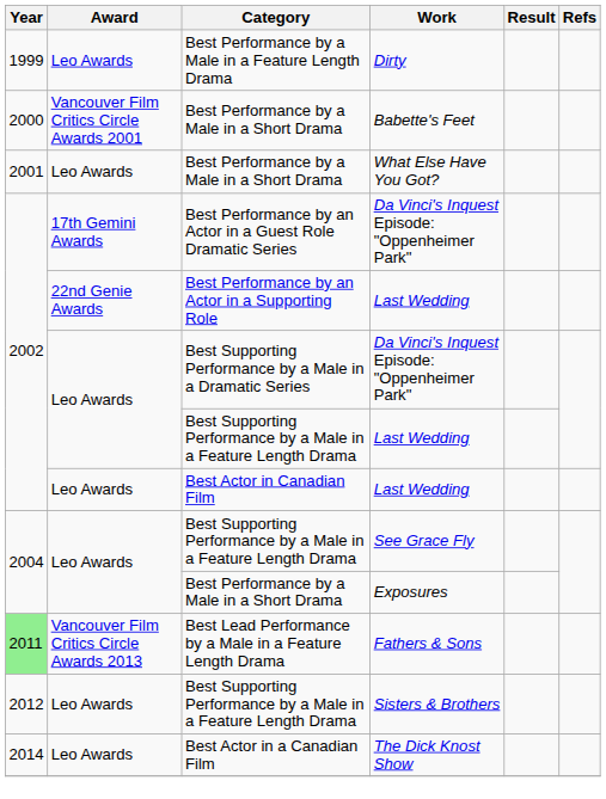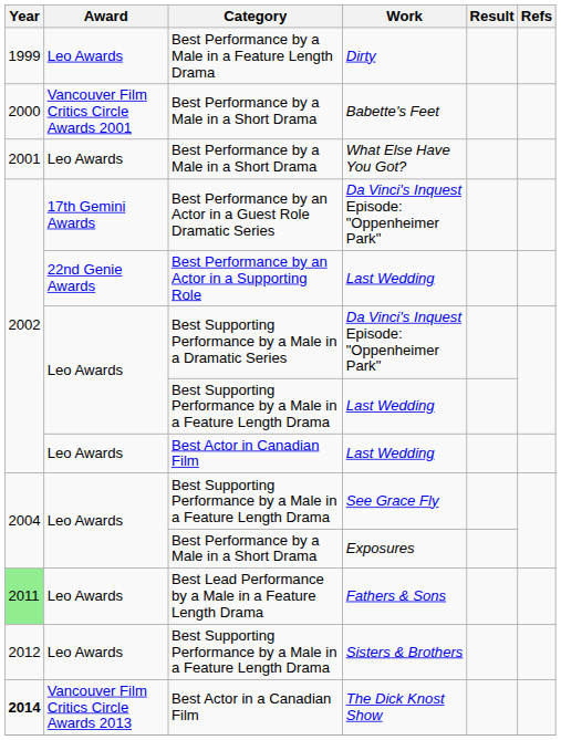Fathers & Sons | Award: Vancouver Film Critics Circle Awards 2013 -> Leo Awards
The Dick Knost Show | Year: normal -> bold
The Dick Knost Show | Award: Leo Awards -> Vancouver Film Critics Circle Awards 2013
